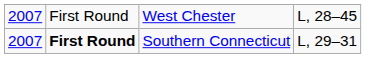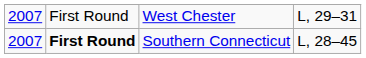West Chester | column 4: L, 28–45 -> L, 29–31
Southern Connecticut | column 4: L, 29–31 -> L, 28–45
